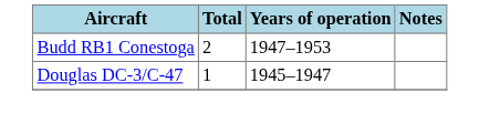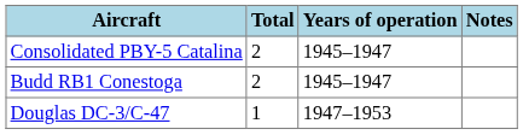+ row: Consolidated PBY-5 Catalina | 2 | 1945–1947
Budd RB1 Conestoga | Years of operation: 1947–1953 -> 1945–1947
Douglas DC-3/C-47 | Years of operation: 1945–1947 -> 1947–1953
